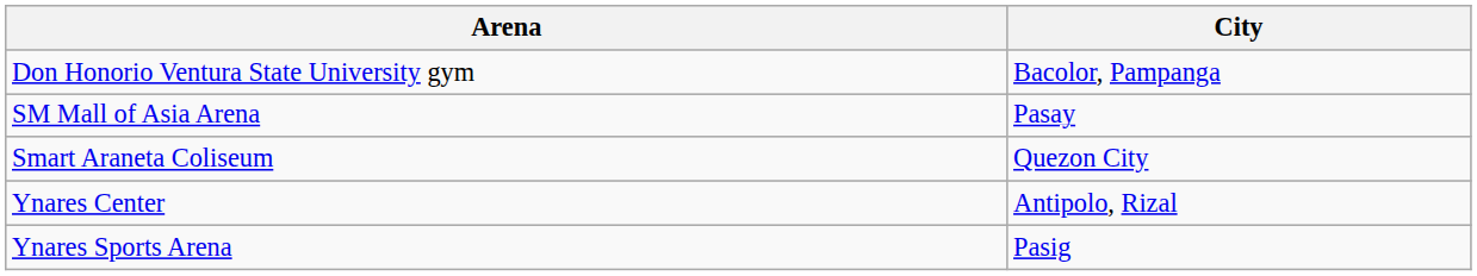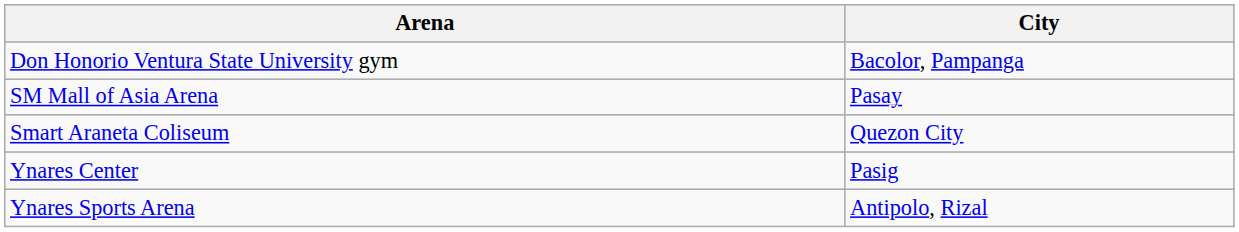Ynares Center | City: Antipolo, Rizal -> Pasig
Ynares Sports Arena | City: Pasig -> Antipolo, Rizal
